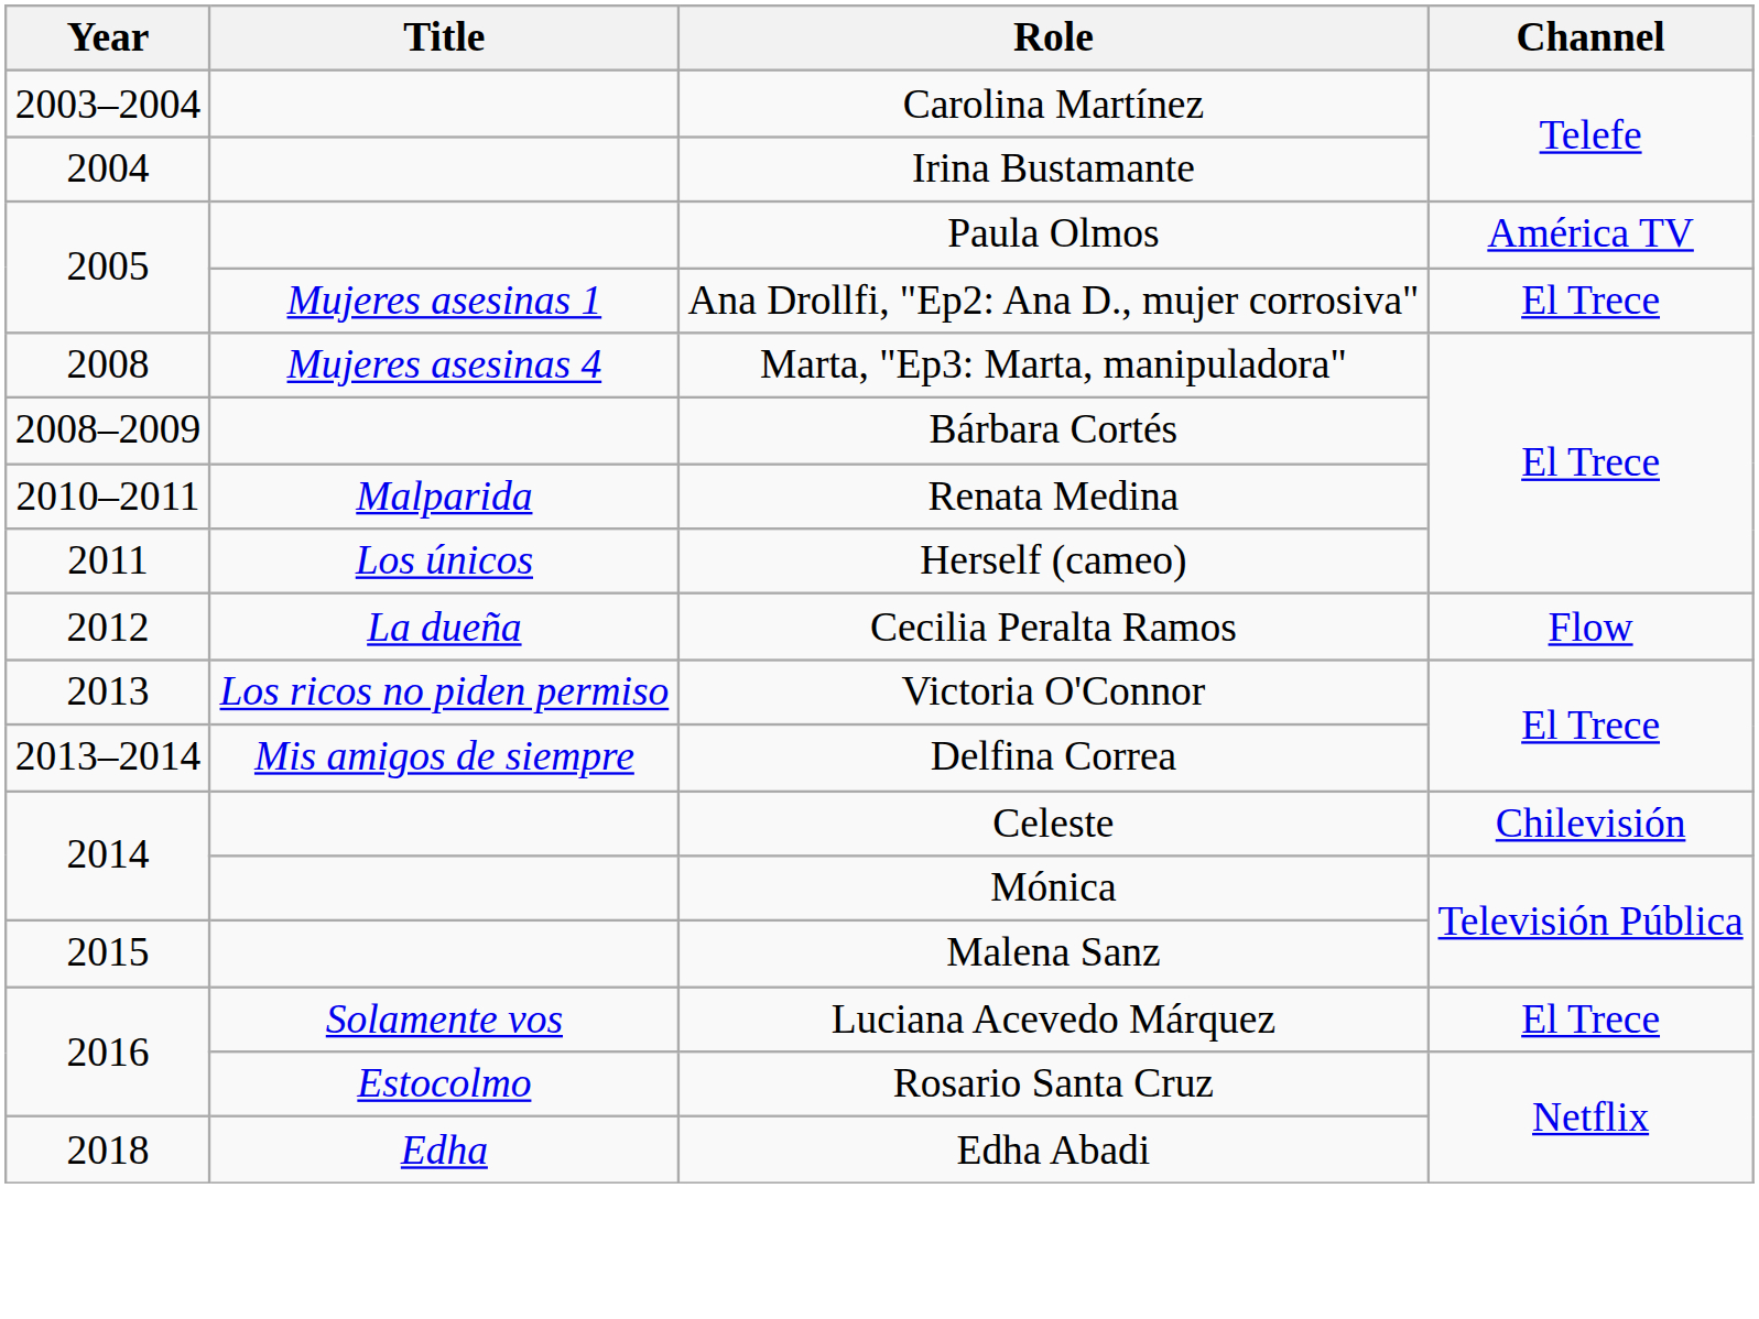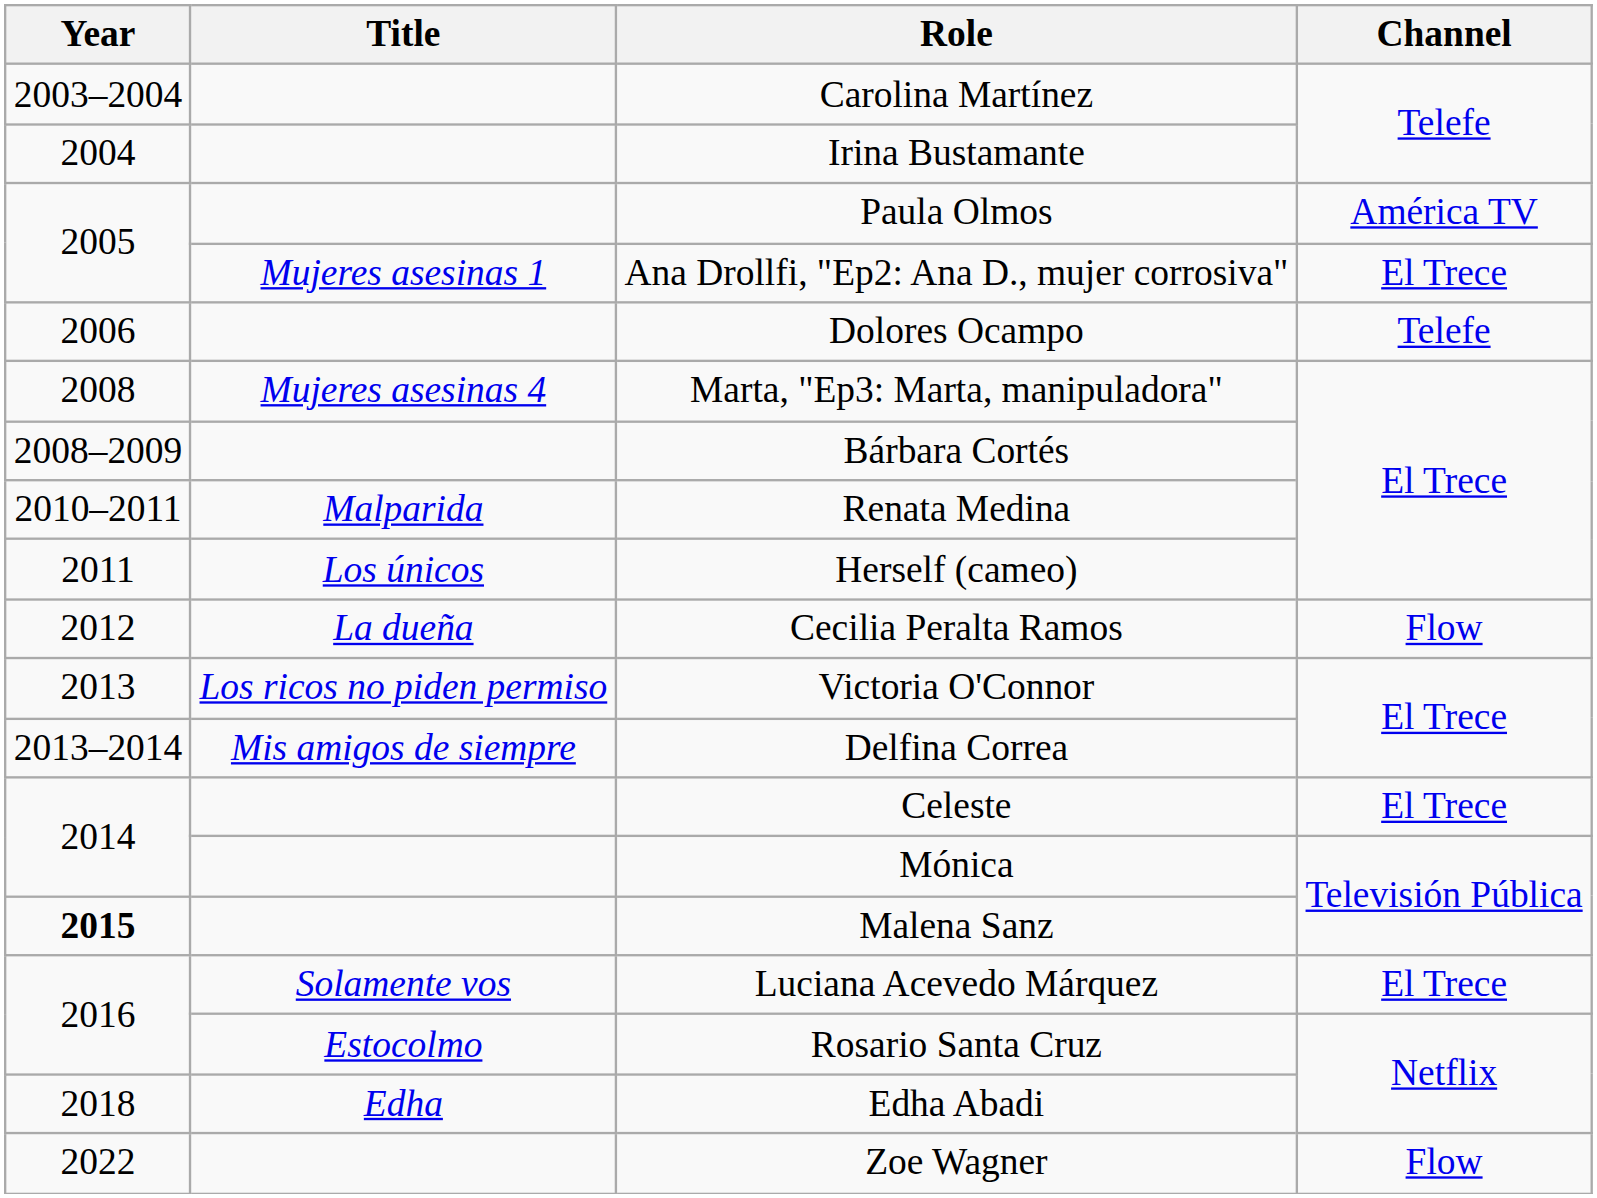+ row: 2006 | Dolores Ocampo | Telefe
Celeste | Channel: Chilevisión -> El Trece
Malena Sanz | Year: normal -> bold
+ row: 2022 | Zoe Wagner | Flow
